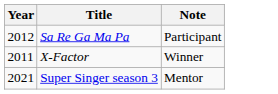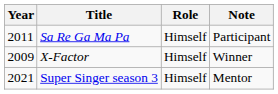+ column: Role | Himself | Himself | Himself
Sa Re Ga Ma Pa | Year: 2012 -> 2011
X-Factor | Year: 2011 -> 2009
